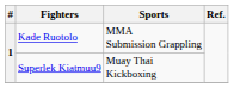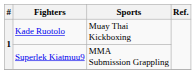Kade Ruotolo | Sports: MMA Submission Grappling -> Muay Thai Kickboxing
Superlek Kiatmuu9 | Sports: Muay Thai Kickboxing -> MMA Submission Grappling
